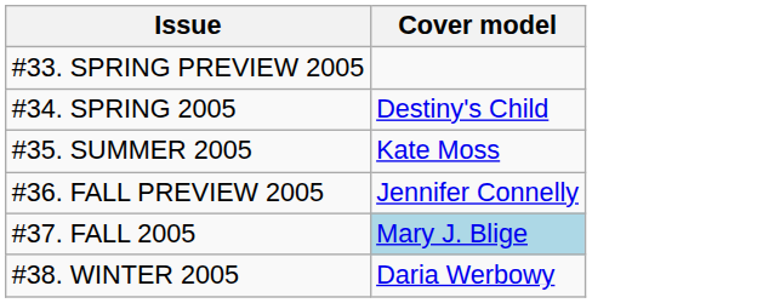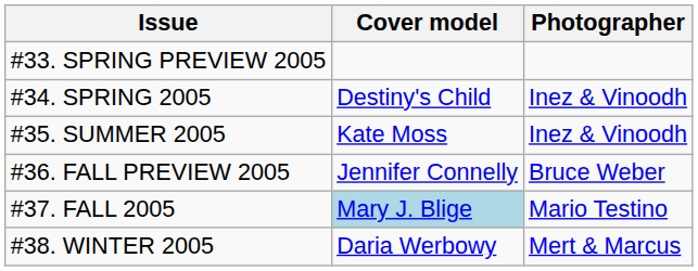+ column: Photographer | Inez & Vinoodh | Inez & Vinoodh | Bruce Weber | Mario Testino | Mert & Marcus
